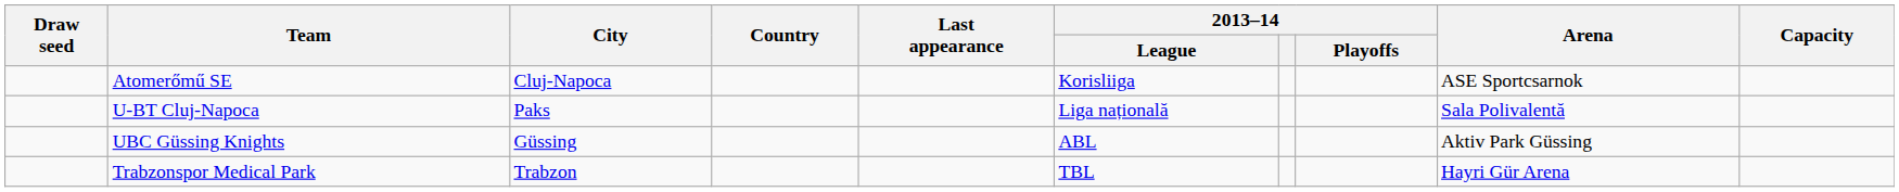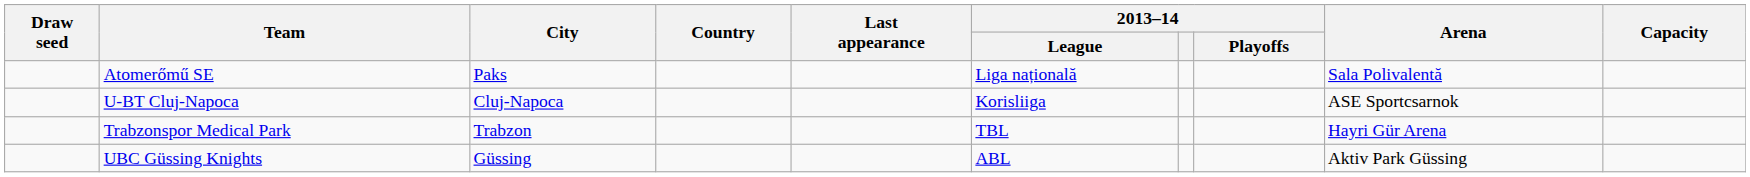Atomerőmű SE | City: Cluj-Napoca -> Paks
Atomerőmű SE | 2013–14 / League: Korisliiga -> Liga națională
Atomerőmű SE | Arena: ASE Sportcsarnok -> Sala Polivalentă
U-BT Cluj-Napoca | City: Paks -> Cluj-Napoca
U-BT Cluj-Napoca | 2013–14 / League: Liga națională -> Korisliiga
U-BT Cluj-Napoca | Arena: Sala Polivalentă -> ASE Sportcsarnok
rows swapped: Trabzonspor Medical Park <-> UBC Güssing Knights
